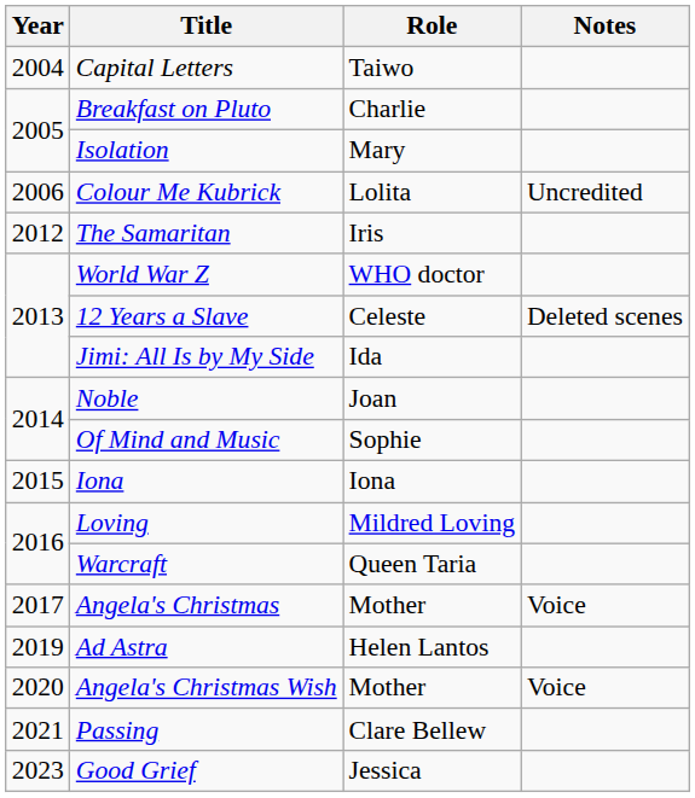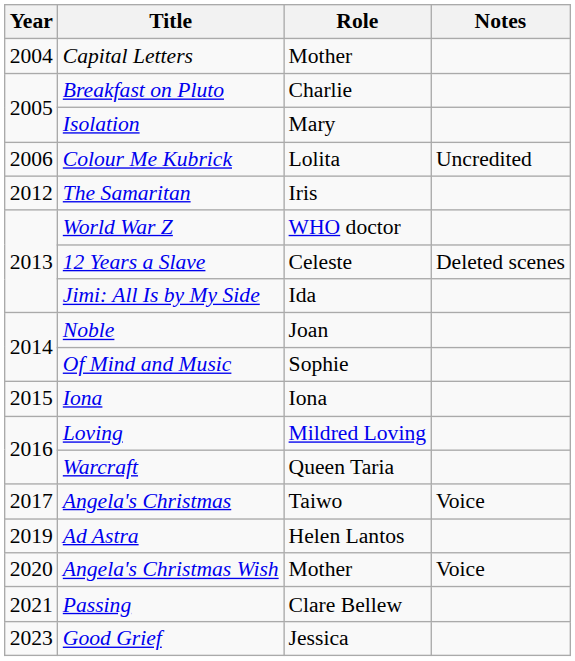Capital Letters | Role: Taiwo -> Mother
Angela's Christmas | Role: Mother -> Taiwo
